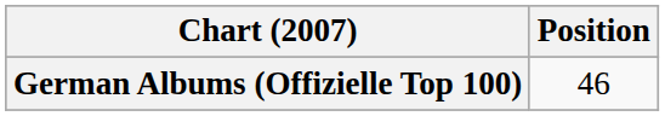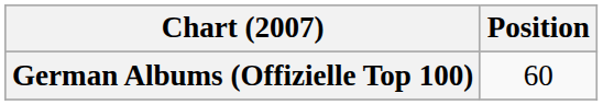German Albums (Offizielle Top 100) | Position: 46 -> 60
